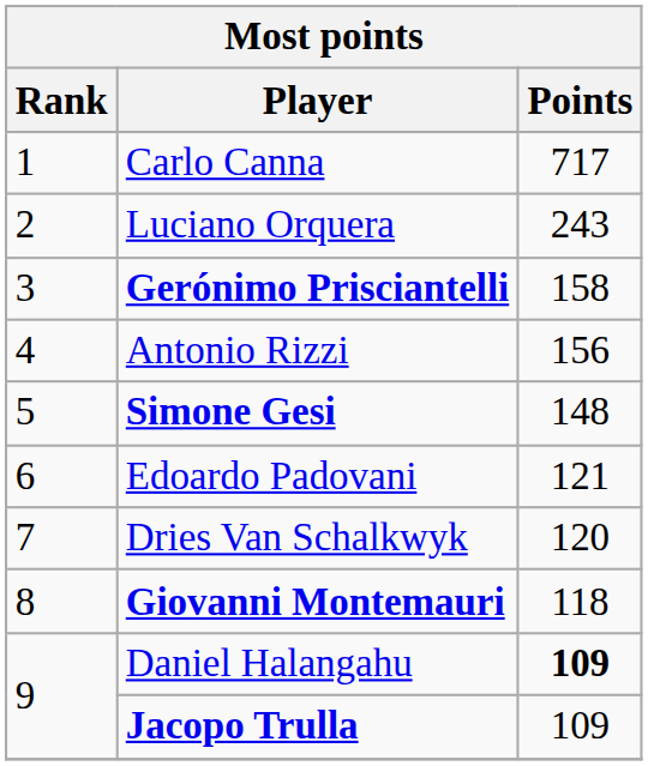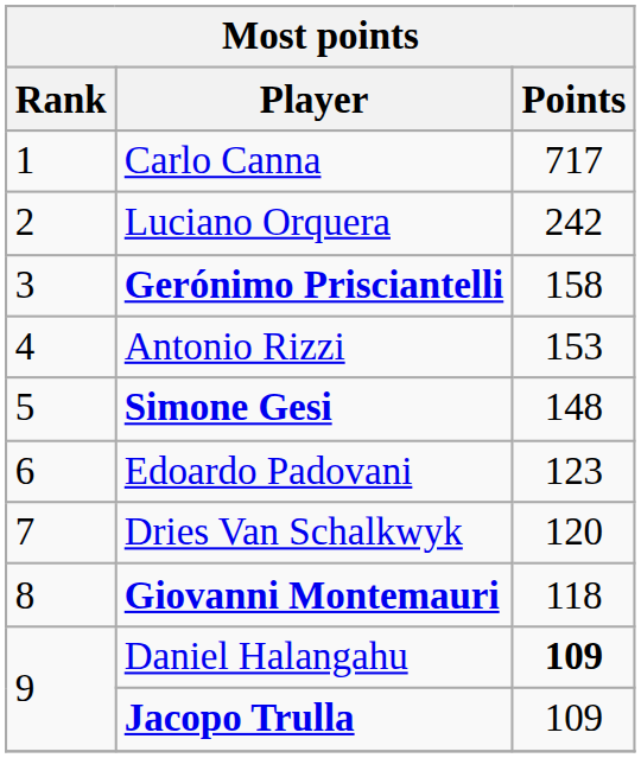Luciano Orquera | Points: 243 -> 242
Antonio Rizzi | Points: 156 -> 153
Edoardo Padovani | Points: 121 -> 123
